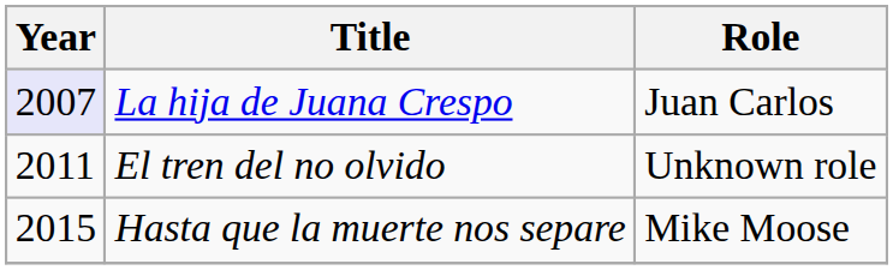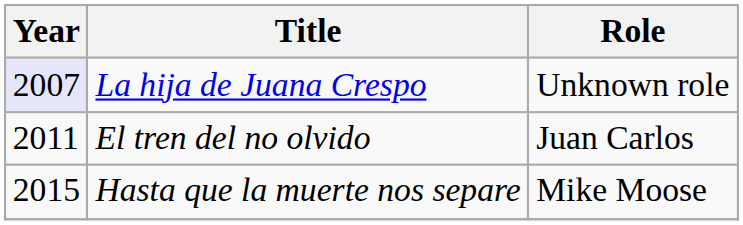La hija de Juana Crespo | Role: Juan Carlos -> Unknown role
El tren del no olvido | Role: Unknown role -> Juan Carlos
